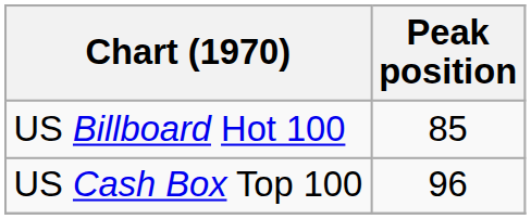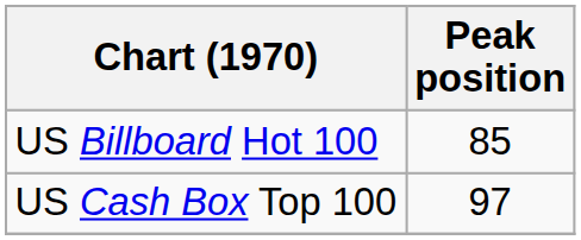US Cash Box Top 100 | Peak position: 96 -> 97
